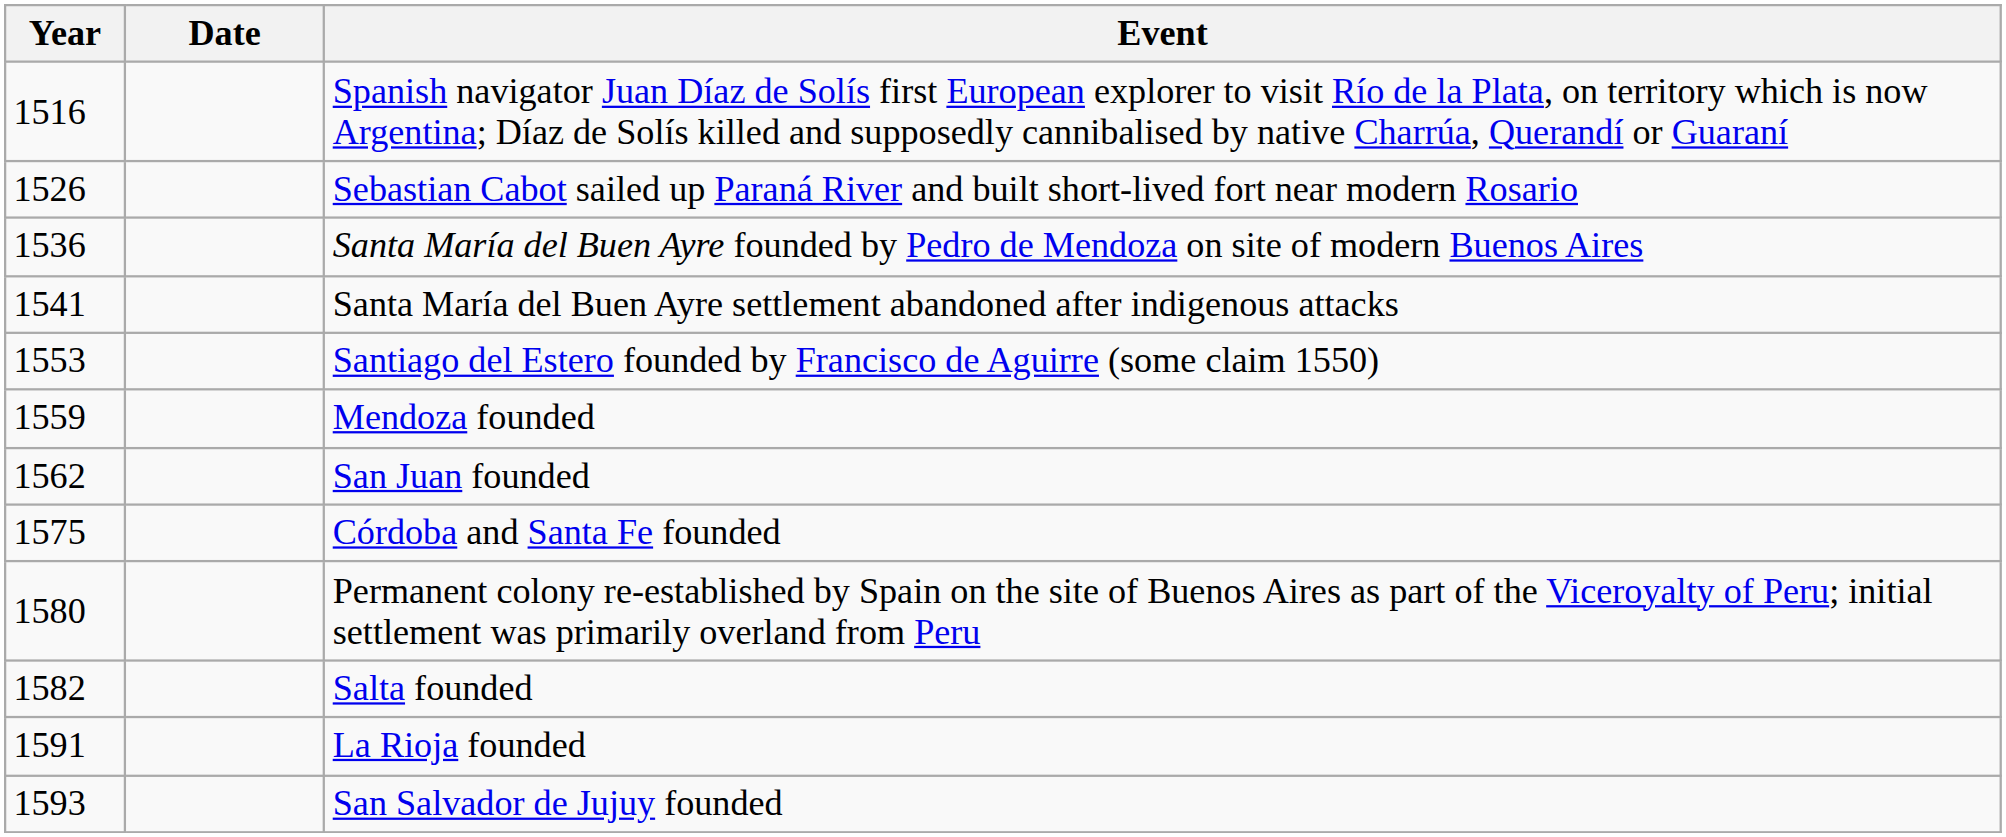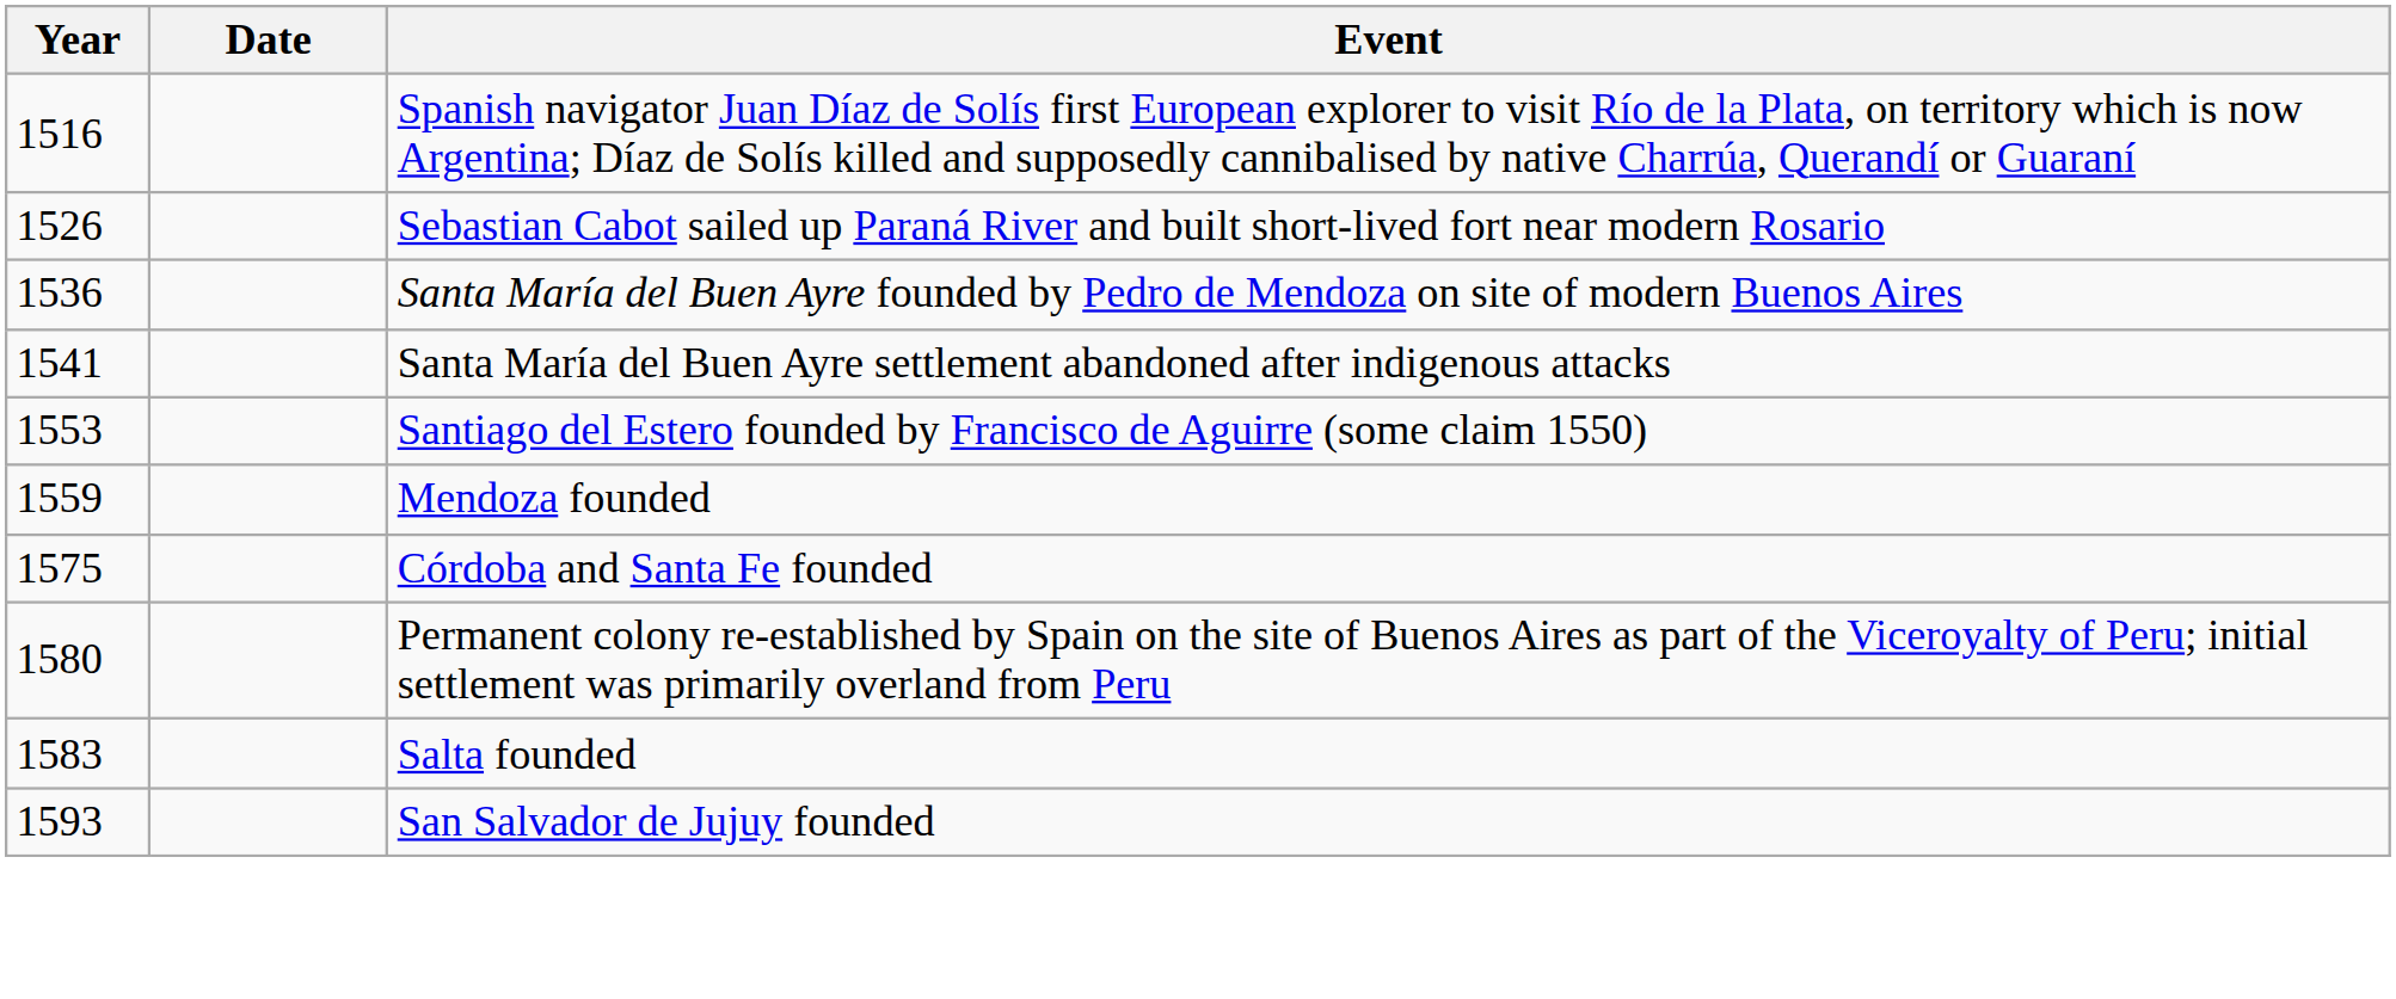- row: 1562 | San Juan founded
Salta founded | Year: 1582 -> 1583
- row: 1591 | La Rioja founded
